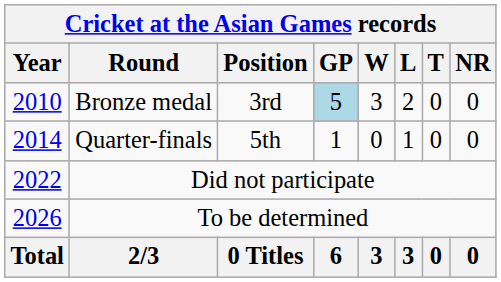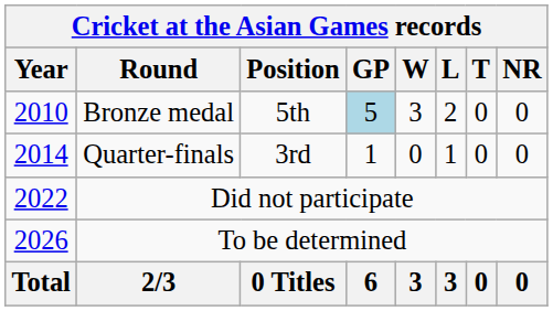Bronze medal | Position: 3rd -> 5th
Quarter-finals | Position: 5th -> 3rd
